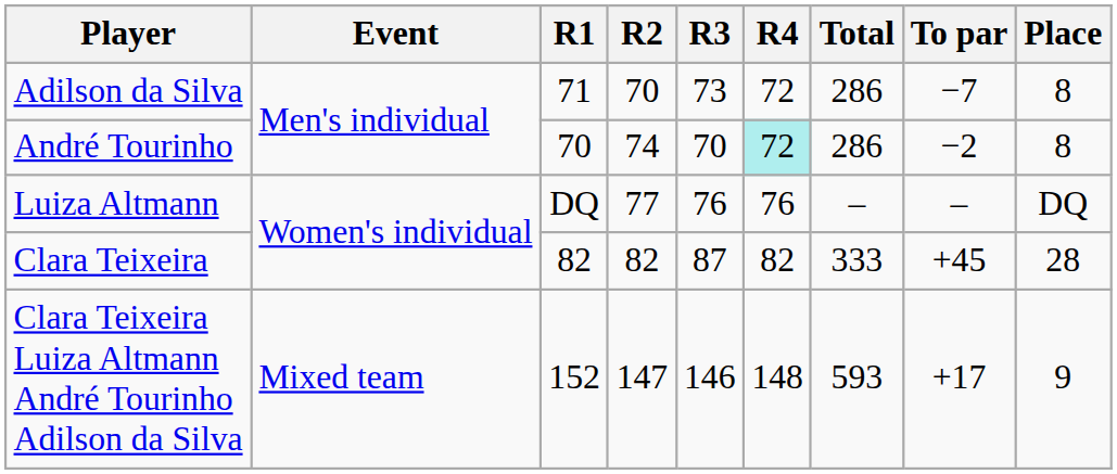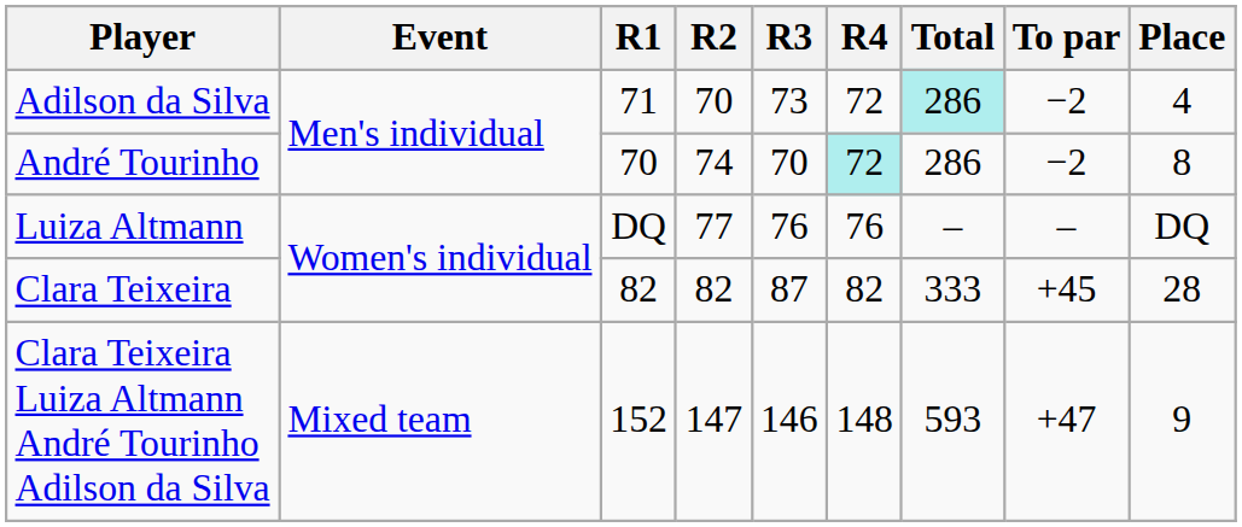Adilson da Silva | Total: no background -> paleturquoise background
Adilson da Silva | To par: −7 -> −2
Adilson da Silva | Place: 8 -> 4
Clara Teixeira Luiza Altmann André Tourinho Adilson da Silva | To par: +17 -> +47
